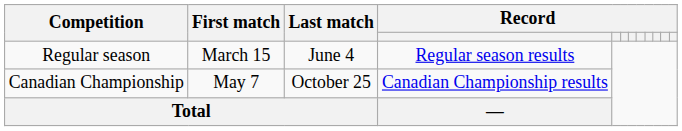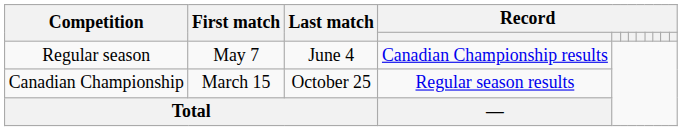Regular season | First match: March 15 -> May 7
Regular season | column 4: Regular season results -> Canadian Championship results
Canadian Championship | First match: May 7 -> March 15
Canadian Championship | column 4: Canadian Championship results -> Regular season results
